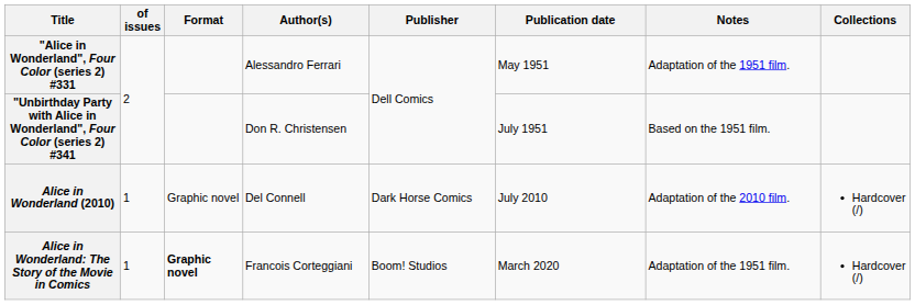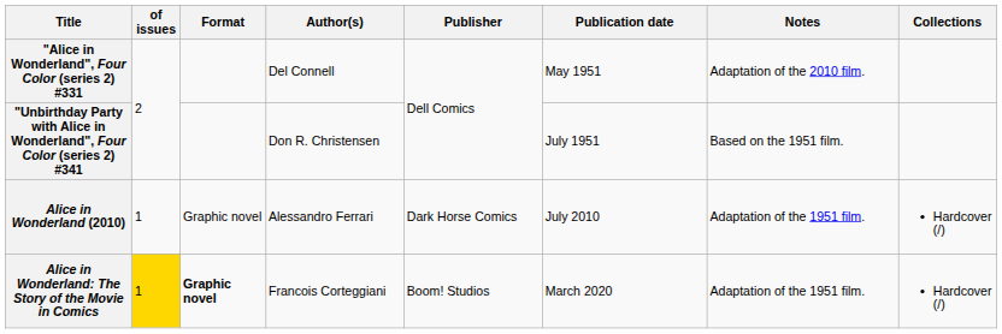"Alice in Wonderland", Four Color (series 2) #331 | Author(s): Alessandro Ferrari -> Del Connell
"Alice in Wonderland", Four Color (series 2) #331 | Notes: Adaptation of the 1951 film. -> Adaptation of the 2010 film.
Alice in Wonderland (2010) | Author(s): Del Connell -> Alessandro Ferrari
Alice in Wonderland (2010) | Notes: Adaptation of the 2010 film. -> Adaptation of the 1951 film.
Alice in Wonderland: The Story of the Movie in Comics | of issues: no background -> gold background
